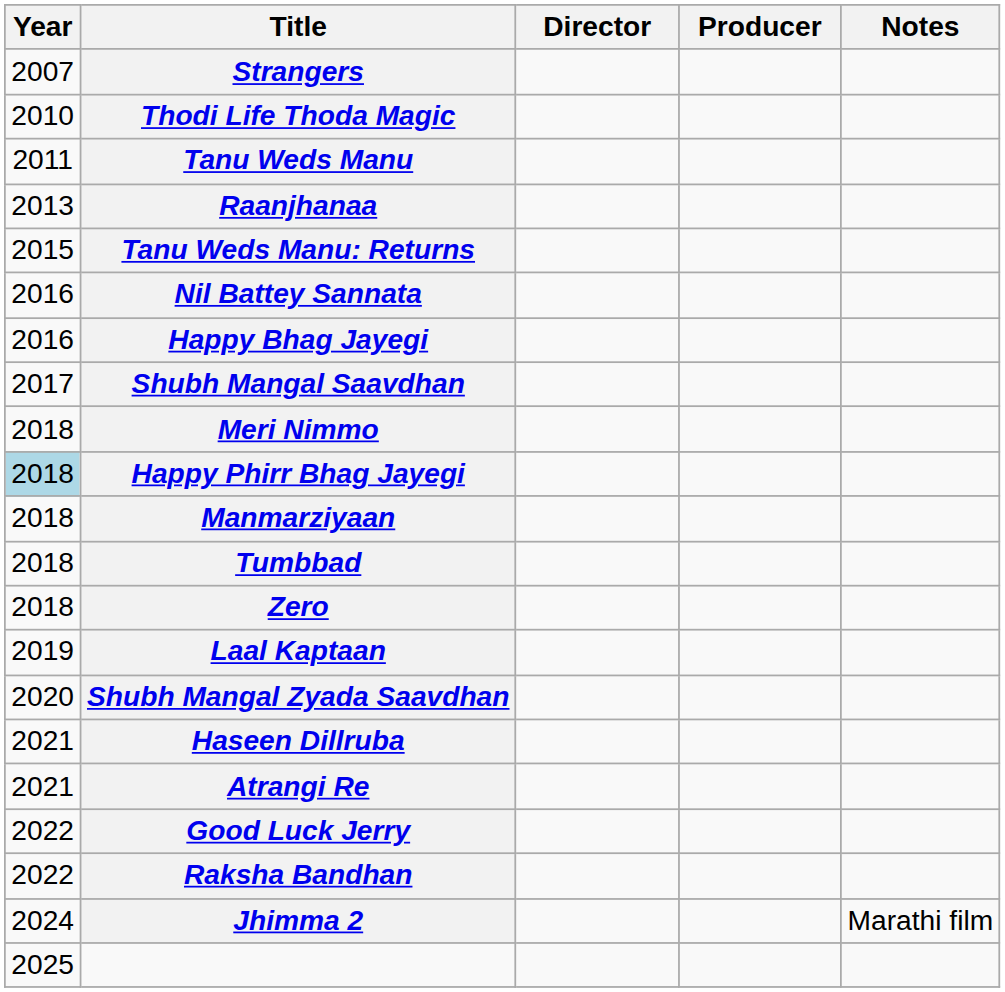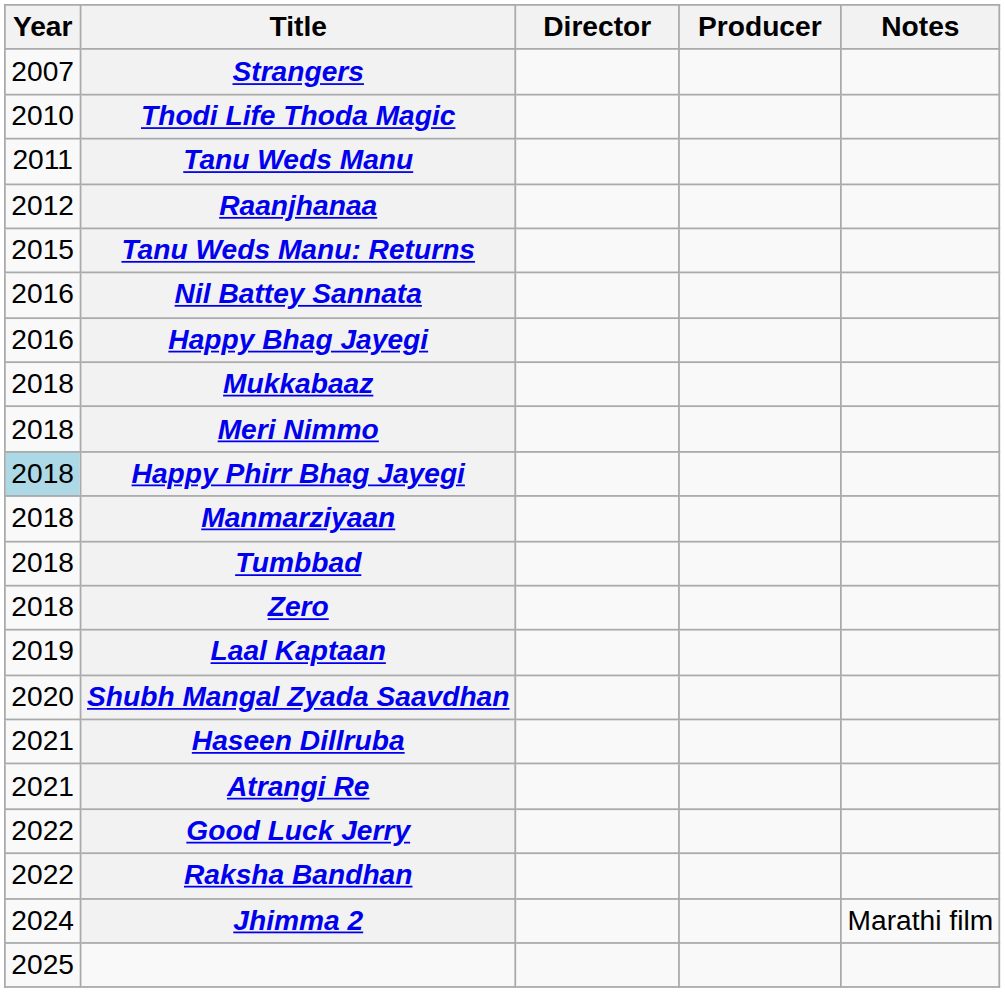Raanjhanaa | Year: 2013 -> 2012
- row: 2017 | Shubh Mangal Saavdhan
+ row: 2018 | Mukkabaaz
